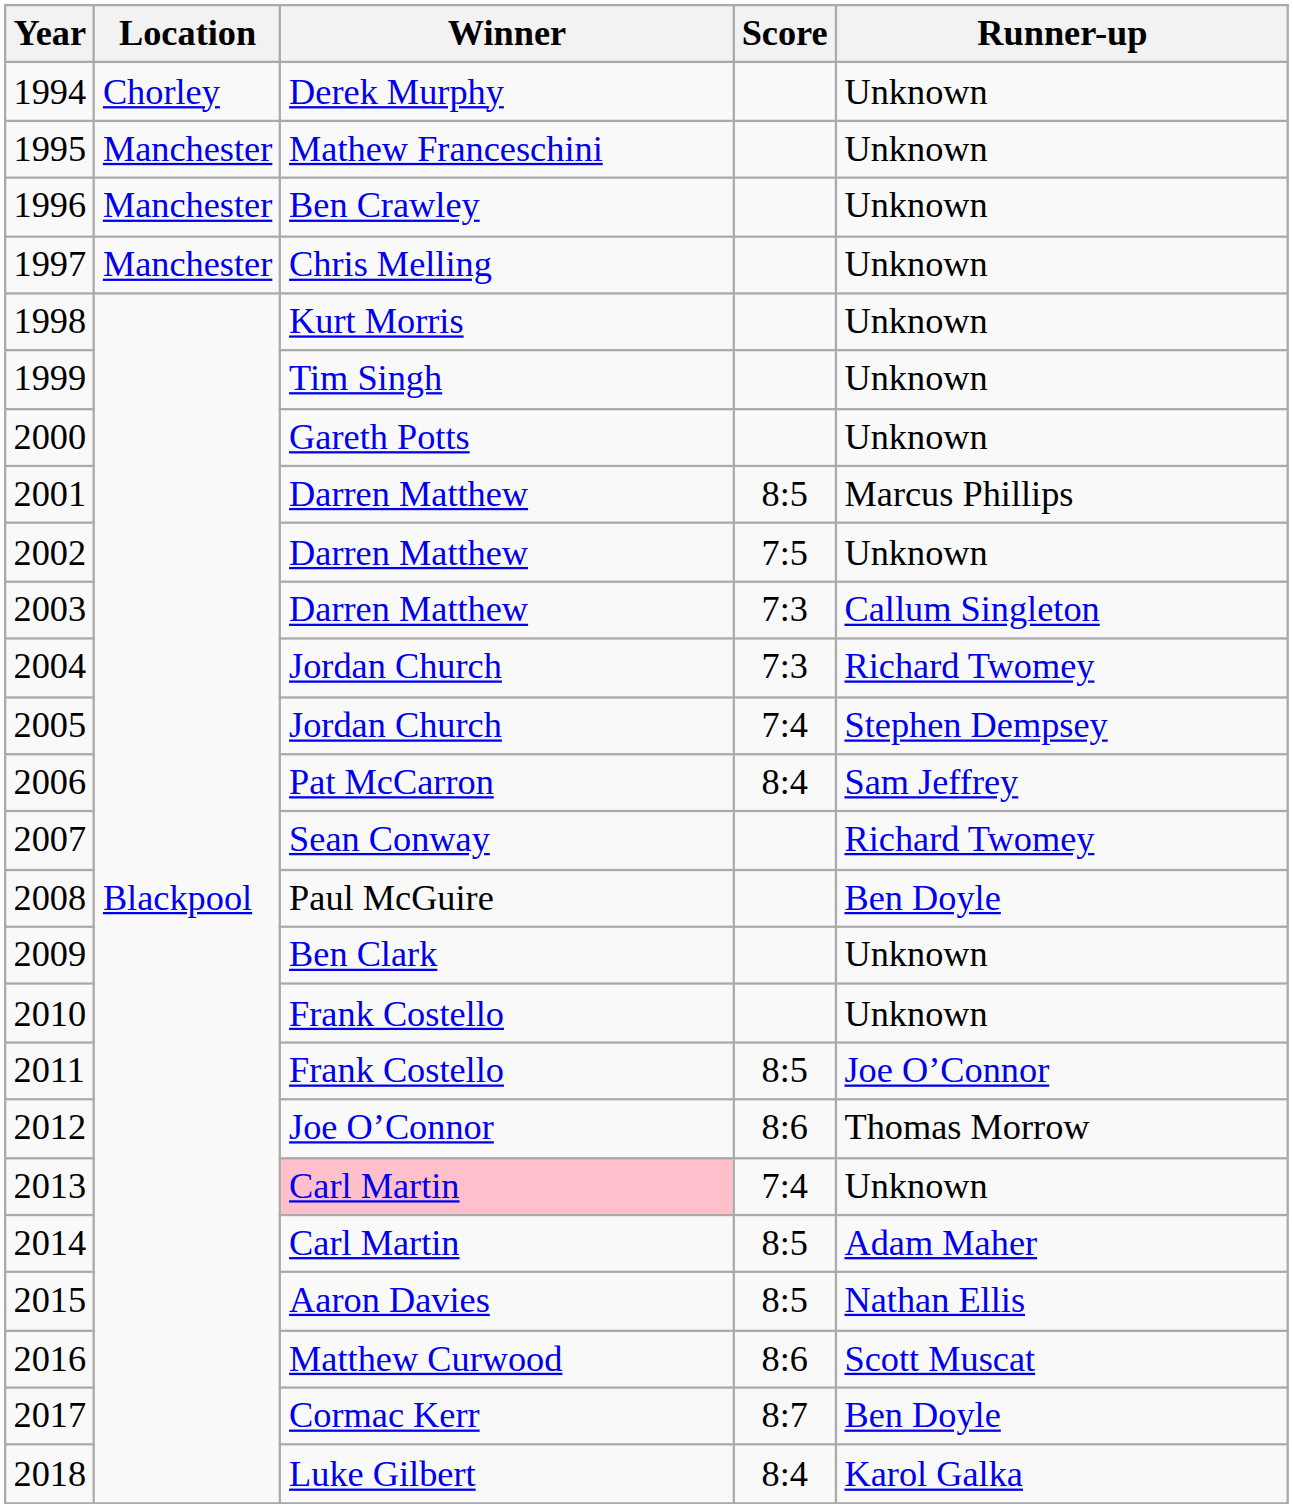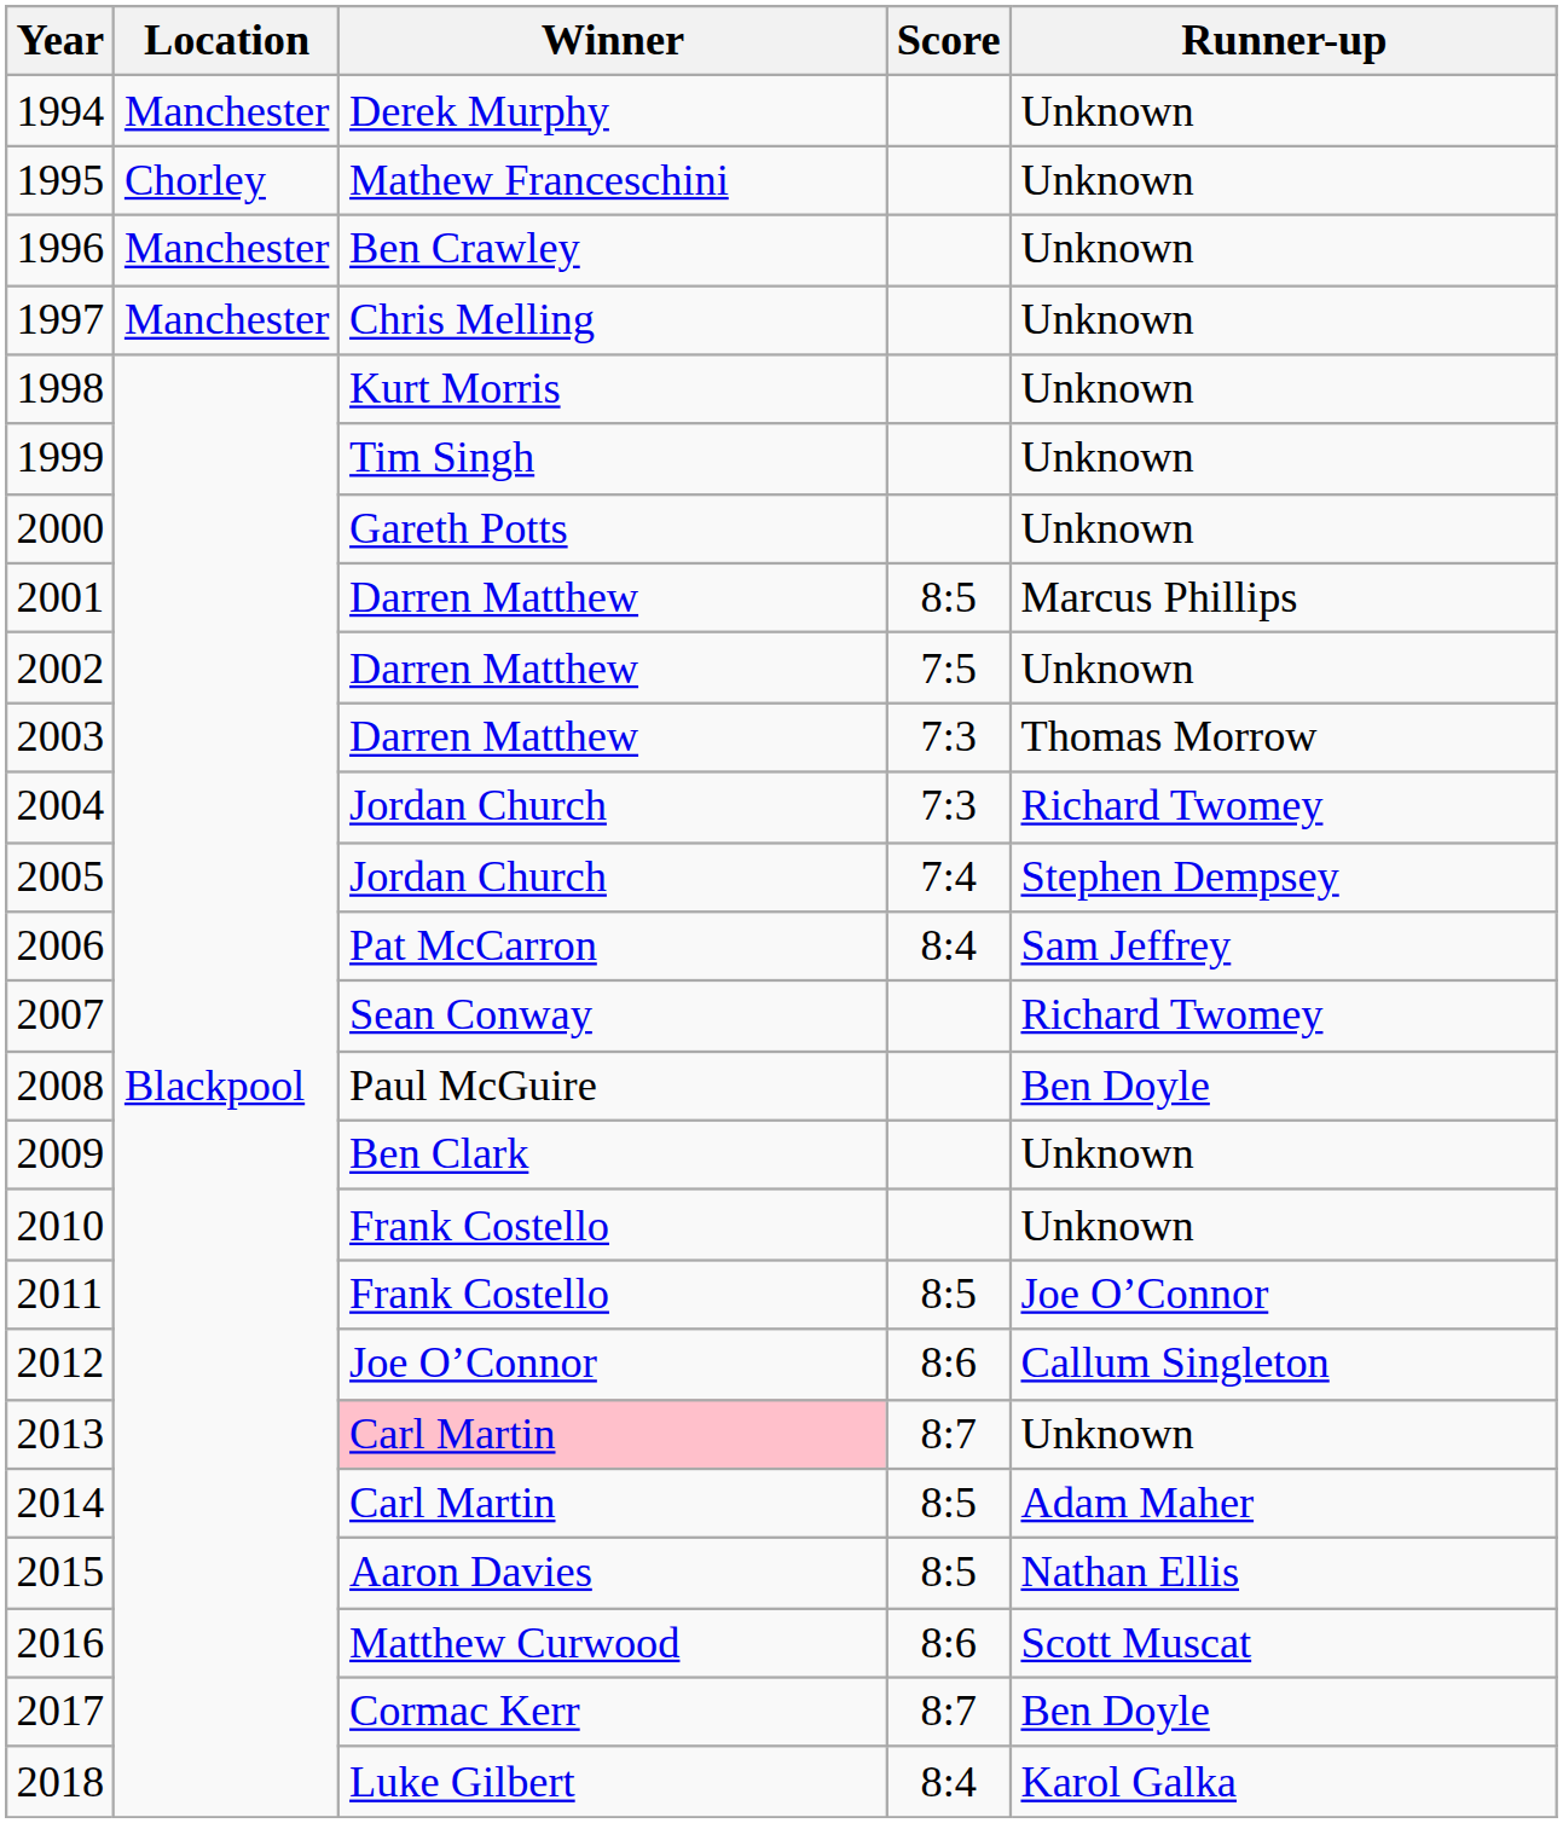1994 | Location: Chorley -> Manchester
1995 | Location: Manchester -> Chorley
2003 | Runner-up: Callum Singleton -> Thomas Morrow
2012 | Runner-up: Thomas Morrow -> Callum Singleton
2013 | Score: 7:4 -> 8:7
